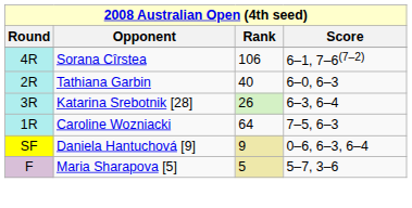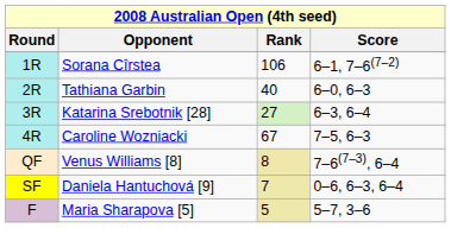Sorana Cîrstea | Round: 4R -> 1R
Katarina Srebotnik [28] | Rank: 26 -> 27
Caroline Wozniacki | Round: 1R -> 4R
Caroline Wozniacki | Rank: 64 -> 67
+ row: QF | Venus Williams [8] | 8 | 7–6(7–3), 6–4
Daniela Hantuchová [9] | Rank: 9 -> 7
